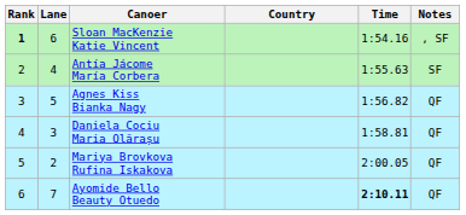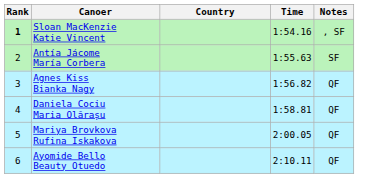- column: Lane | 6 | 4 | 5 | 3 | 2 | 7
Ayomide Bello Beauty Otuedo | Time: bold -> normal
